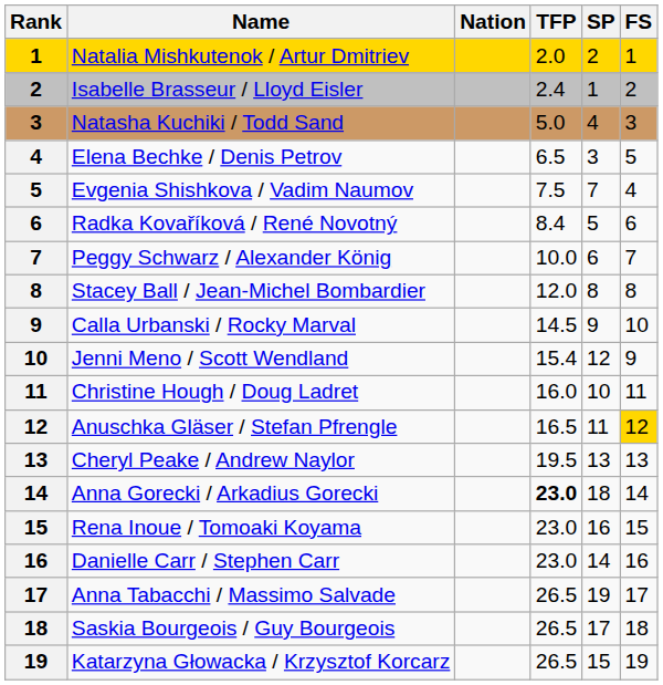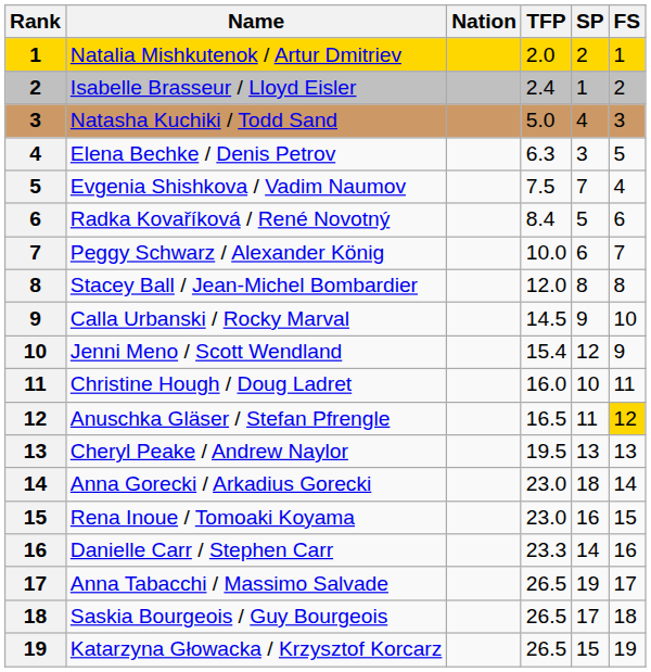Elena Bechke / Denis Petrov | TFP: 6.5 -> 6.3
Anna Gorecki / Arkadius Gorecki | TFP: bold -> normal
Danielle Carr / Stephen Carr | TFP: 23.0 -> 23.3
